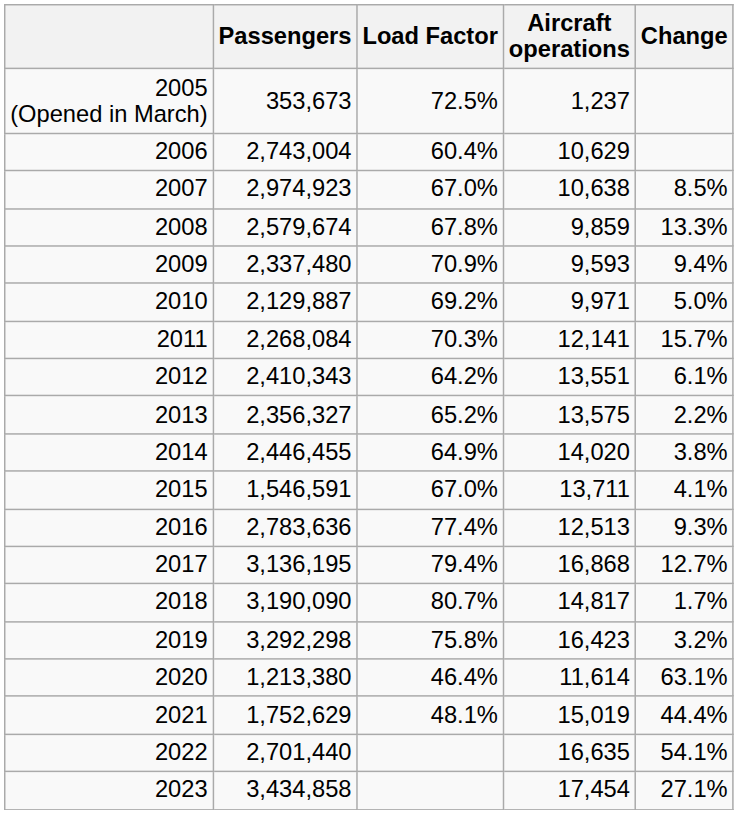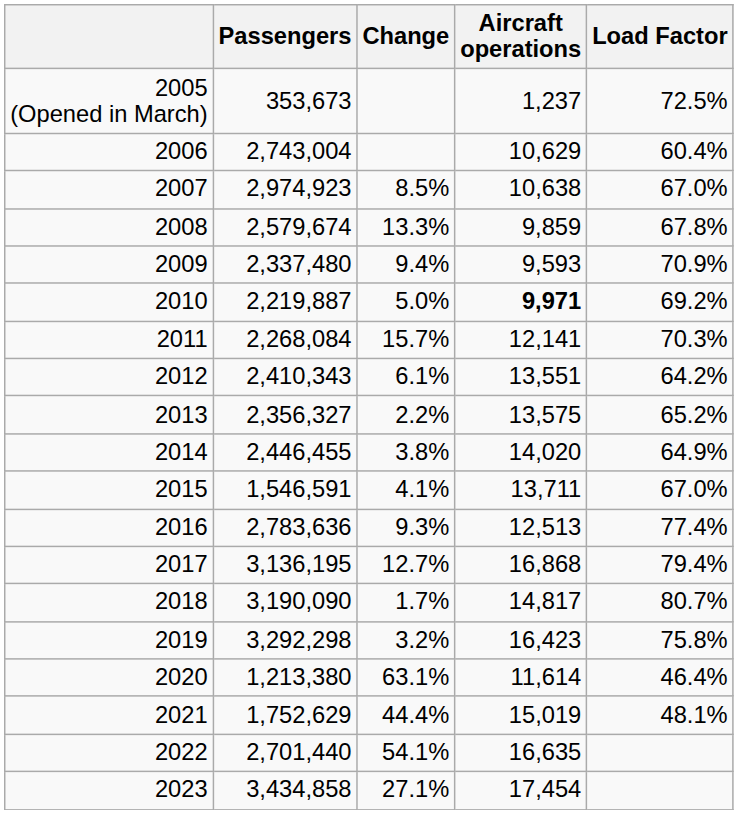columns swapped: Change <-> Load Factor
2010 | Passengers: 2,129,887 -> 2,219,887
2010 | Aircraft operations: normal -> bold
